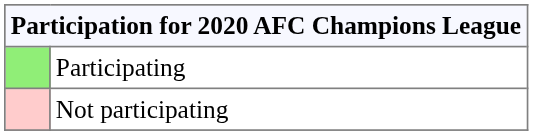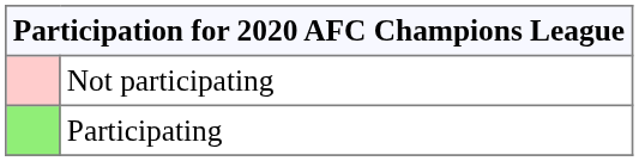rows swapped: Participating <-> Not participating
